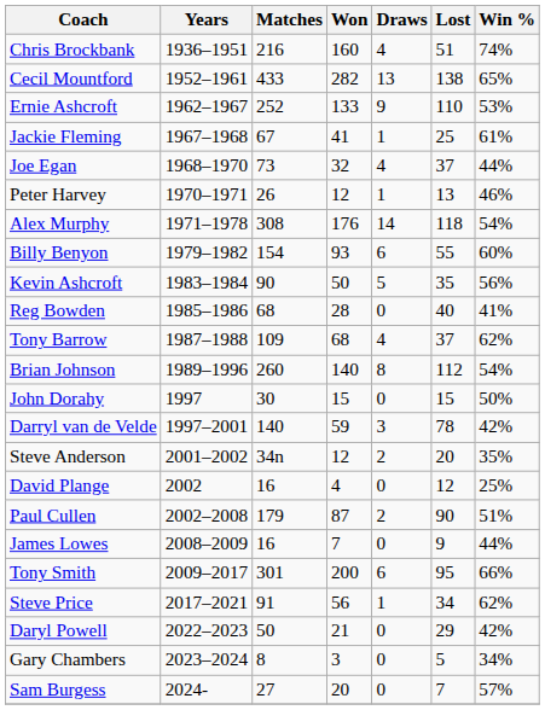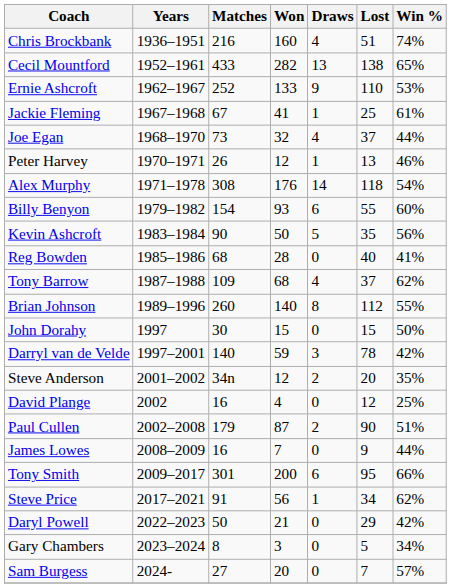Brian Johnson | Win %: 54% -> 55%
